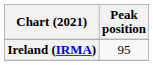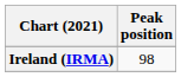Ireland (IRMA) | Peak position: 95 -> 98
